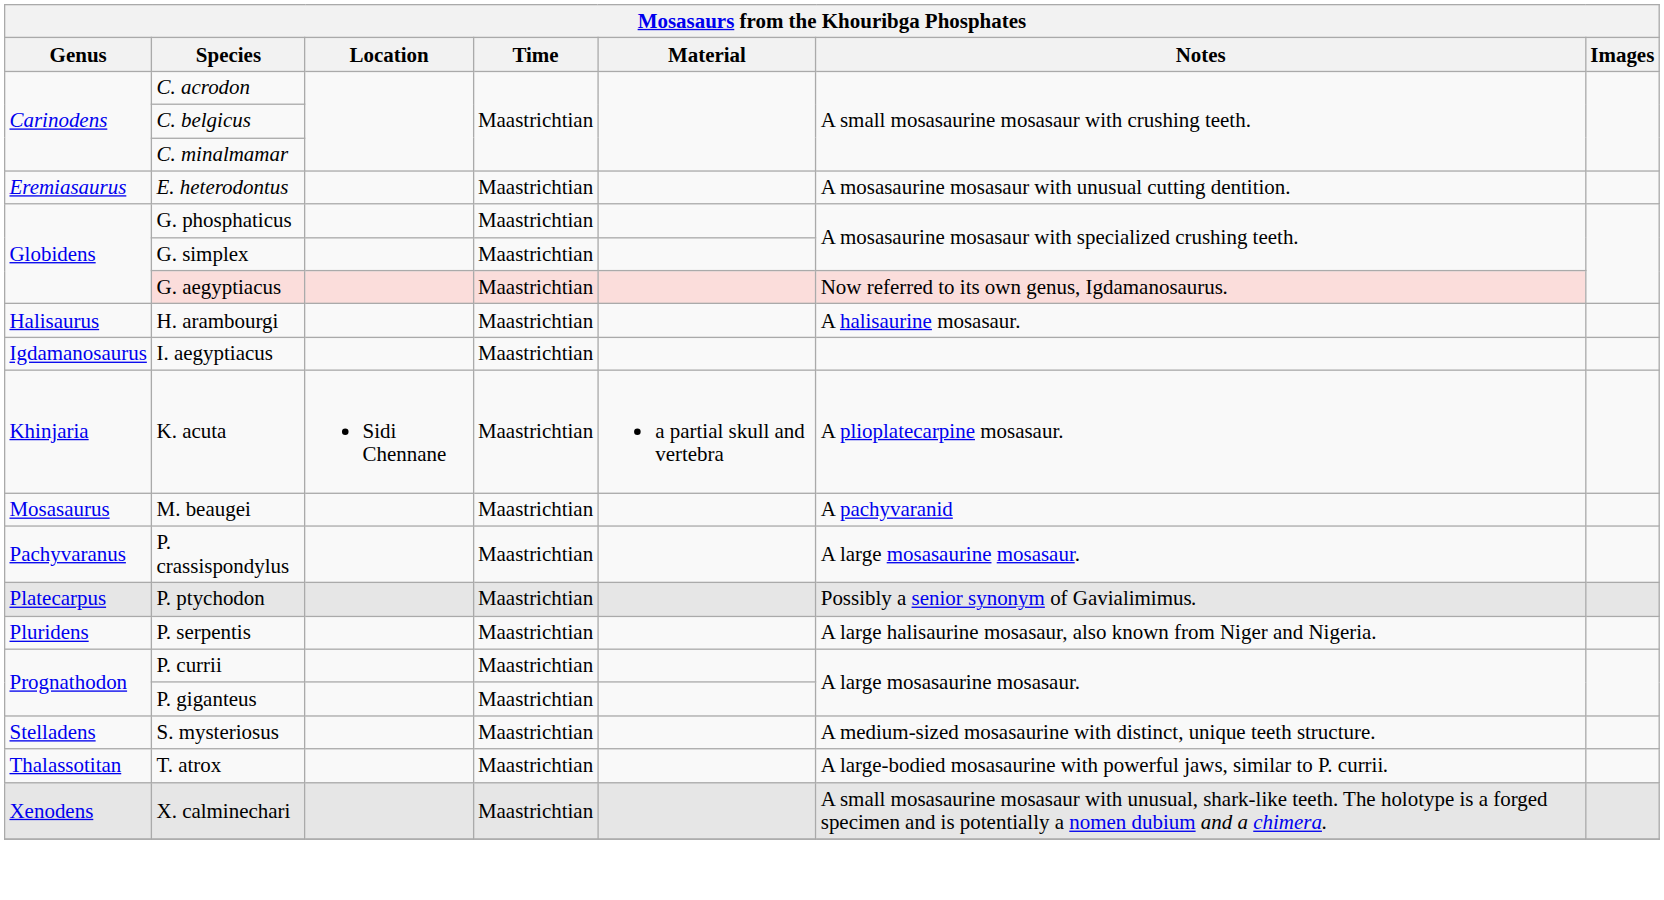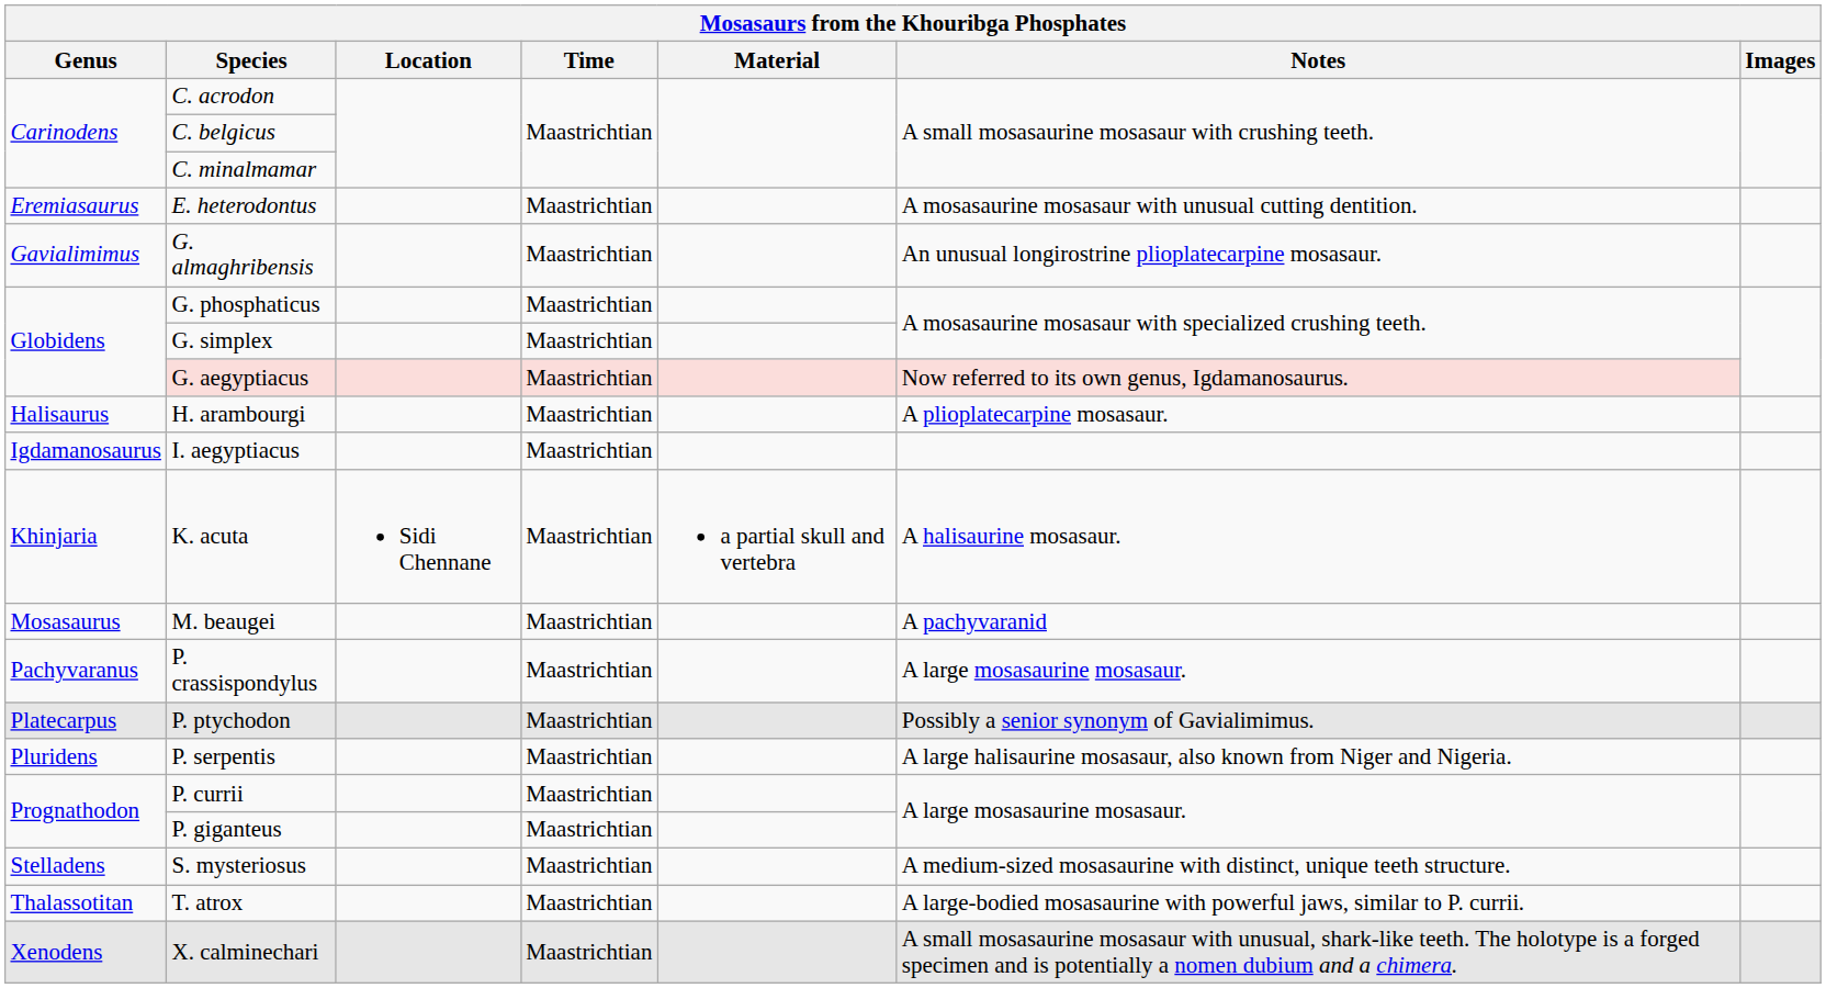+ row: Gavialimimus | G. almaghribensis | Maastrichtian | An unusual longirostrine plioplatecarpine mosasaur.
H. arambourgi | Notes: A halisaurine mosasaur. -> A plioplatecarpine mosasaur.
K. acuta | Notes: A plioplatecarpine mosasaur. -> A halisaurine mosasaur.
